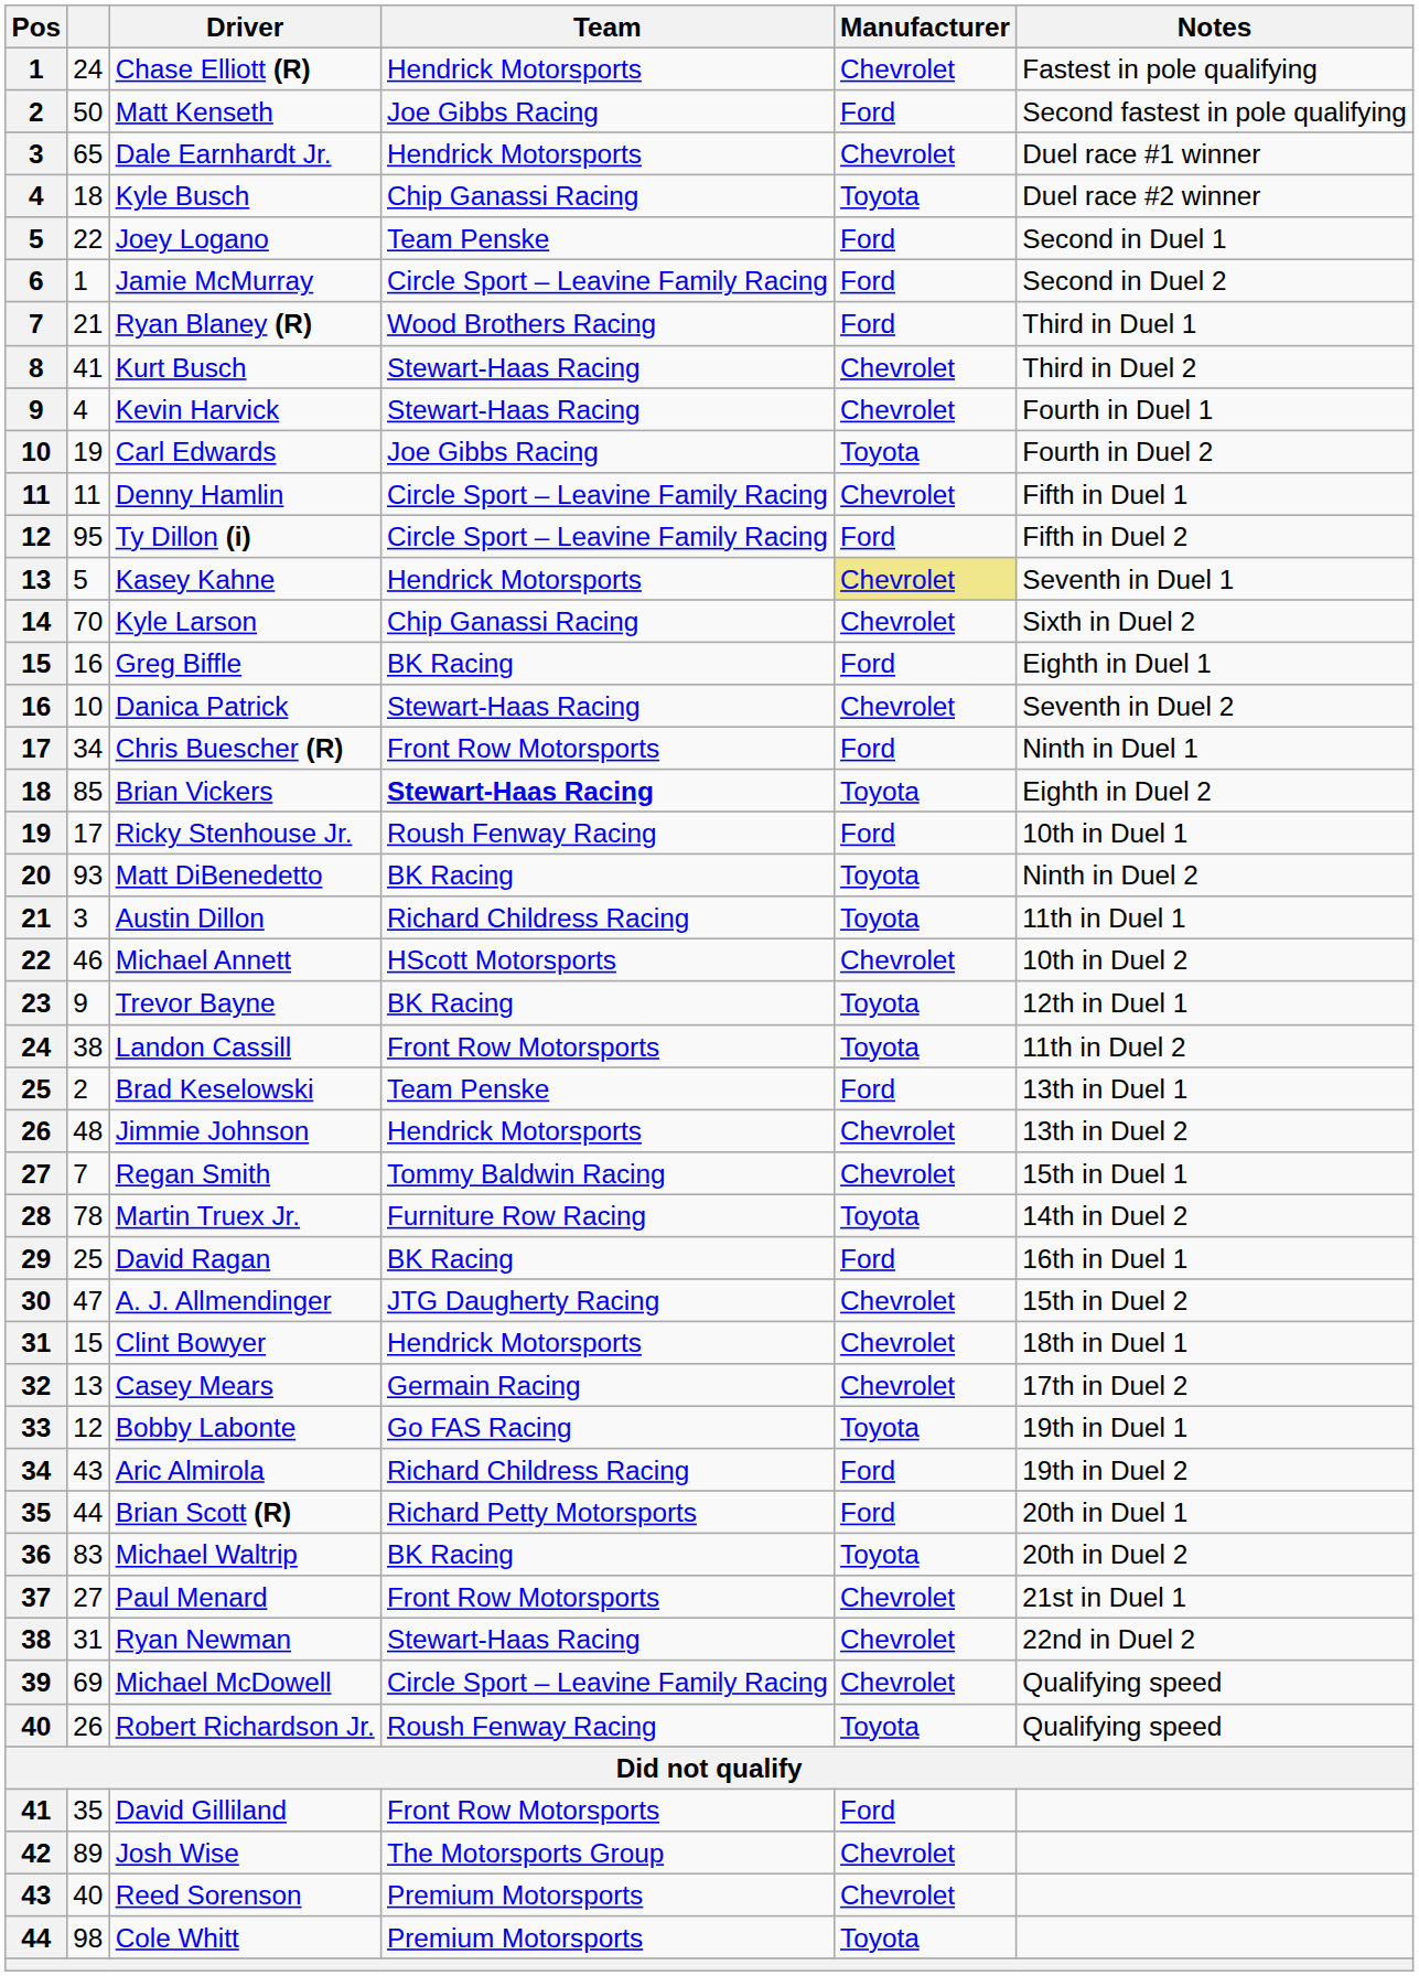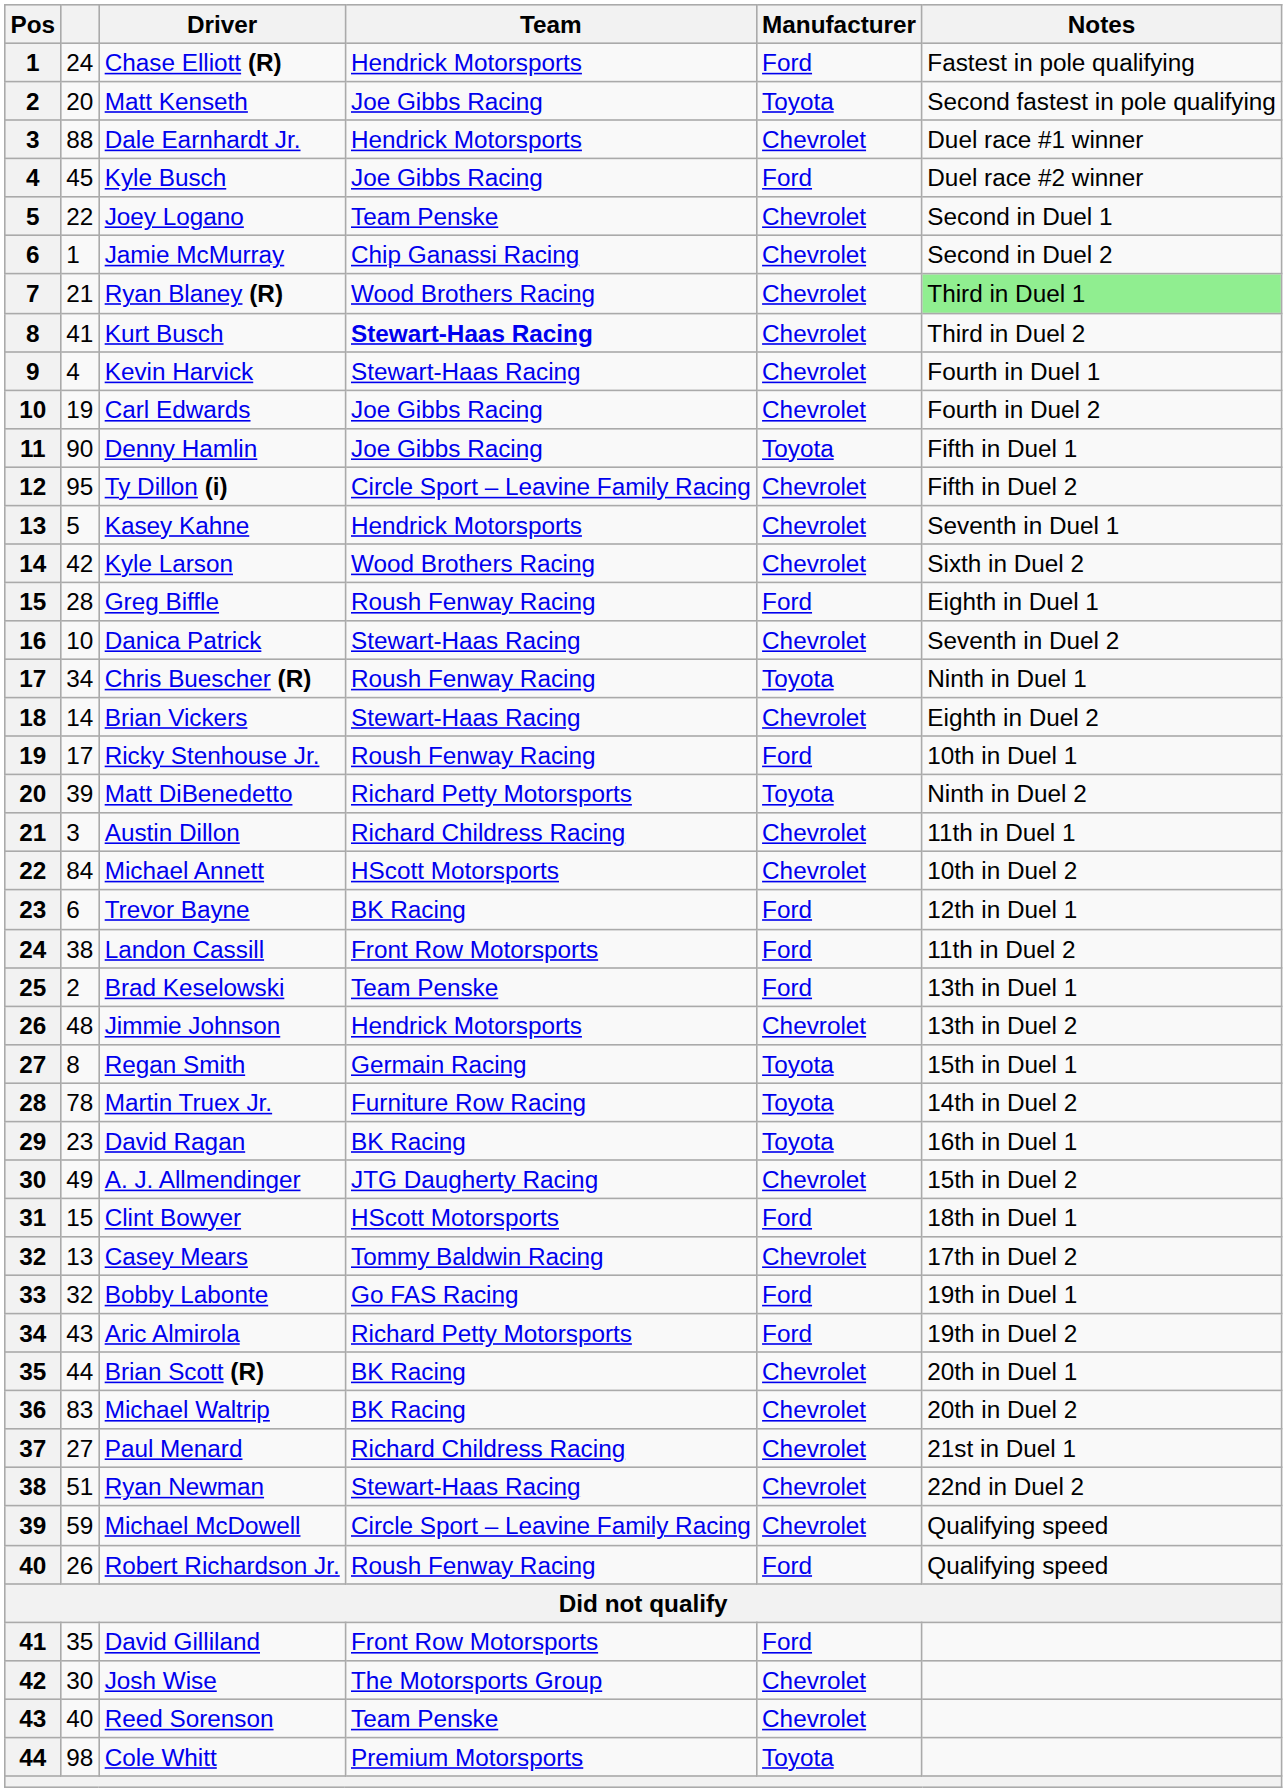Chase Elliott (R) | Manufacturer: Chevrolet -> Ford
Matt Kenseth | column 2: 50 -> 20
Matt Kenseth | Manufacturer: Ford -> Toyota
Dale Earnhardt Jr. | column 2: 65 -> 88
Kyle Busch | column 2: 18 -> 45
Kyle Busch | Team: Chip Ganassi Racing -> Joe Gibbs Racing
Kyle Busch | Manufacturer: Toyota -> Ford
Joey Logano | Manufacturer: Ford -> Chevrolet
Jamie McMurray | Team: Circle Sport – Leavine Family Racing -> Chip Ganassi Racing
Jamie McMurray | Manufacturer: Ford -> Chevrolet
Ryan Blaney (R) | Manufacturer: Ford -> Chevrolet
Ryan Blaney (R) | Notes: no background -> lightgreen background
Kurt Busch | Team: normal -> bold
Carl Edwards | Manufacturer: Toyota -> Chevrolet
Denny Hamlin | column 2: 11 -> 90
Denny Hamlin | Team: Circle Sport – Leavine Family Racing -> Joe Gibbs Racing
Denny Hamlin | Manufacturer: Chevrolet -> Toyota
Ty Dillon (i) | Manufacturer: Ford -> Chevrolet
Kasey Kahne | Manufacturer: khaki background -> no background
Kyle Larson | column 2: 70 -> 42
Kyle Larson | Team: Chip Ganassi Racing -> Wood Brothers Racing
Greg Biffle | column 2: 16 -> 28
Greg Biffle | Team: BK Racing -> Roush Fenway Racing
Chris Buescher (R) | Team: Front Row Motorsports -> Roush Fenway Racing
Chris Buescher (R) | Manufacturer: Ford -> Toyota
Brian Vickers | column 2: 85 -> 14
Brian Vickers | Team: bold -> normal
Brian Vickers | Manufacturer: Toyota -> Chevrolet
Matt DiBenedetto | column 2: 93 -> 39
Matt DiBenedetto | Team: BK Racing -> Richard Petty Motorsports
Austin Dillon | Manufacturer: Toyota -> Chevrolet
Michael Annett | column 2: 46 -> 84
Trevor Bayne | column 2: 9 -> 6
Trevor Bayne | Manufacturer: Toyota -> Ford
Landon Cassill | Manufacturer: Toyota -> Ford
Regan Smith | column 2: 7 -> 8
Regan Smith | Team: Tommy Baldwin Racing -> Germain Racing
Regan Smith | Manufacturer: Chevrolet -> Toyota
David Ragan | column 2: 25 -> 23
David Ragan | Manufacturer: Ford -> Toyota
A. J. Allmendinger | column 2: 47 -> 49
Clint Bowyer | Team: Hendrick Motorsports -> HScott Motorsports
Clint Bowyer | Manufacturer: Chevrolet -> Ford
Casey Mears | Team: Germain Racing -> Tommy Baldwin Racing
Bobby Labonte | column 2: 12 -> 32
Bobby Labonte | Manufacturer: Toyota -> Ford
Aric Almirola | Team: Richard Childress Racing -> Richard Petty Motorsports
Brian Scott (R) | Team: Richard Petty Motorsports -> BK Racing
Brian Scott (R) | Manufacturer: Ford -> Chevrolet
Michael Waltrip | Manufacturer: Toyota -> Chevrolet
Paul Menard | Team: Front Row Motorsports -> Richard Childress Racing
Ryan Newman | column 2: 31 -> 51
Michael McDowell | column 2: 69 -> 59
Robert Richardson Jr. | Manufacturer: Toyota -> Ford
Josh Wise | column 2: 89 -> 30
Reed Sorenson | Team: Premium Motorsports -> Team Penske
